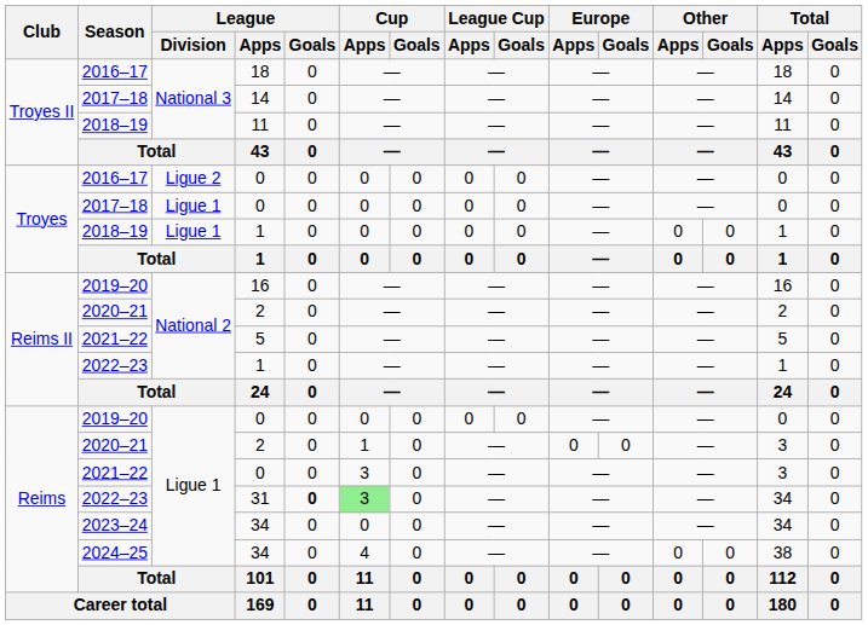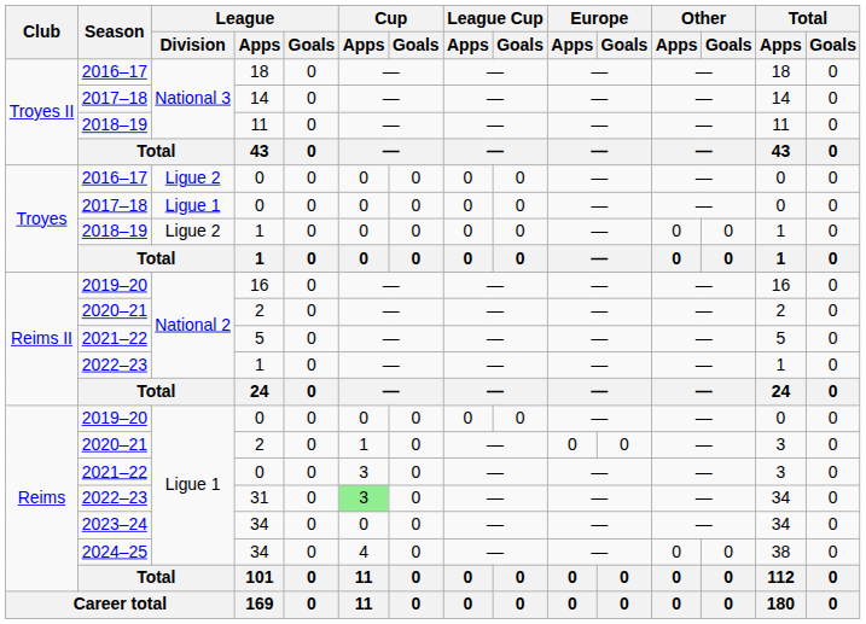2018–19 / 1 | League / Division: Ligue 1 -> Ligue 2
31 | League / Goals: bold -> normal
